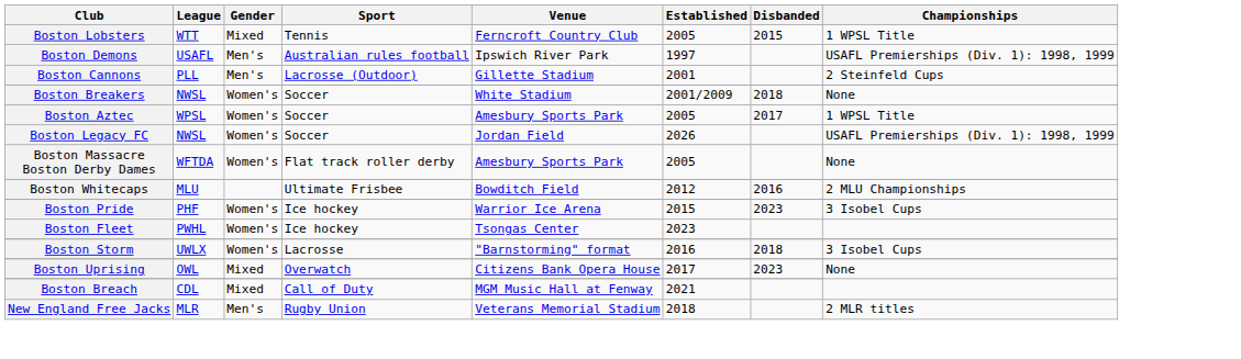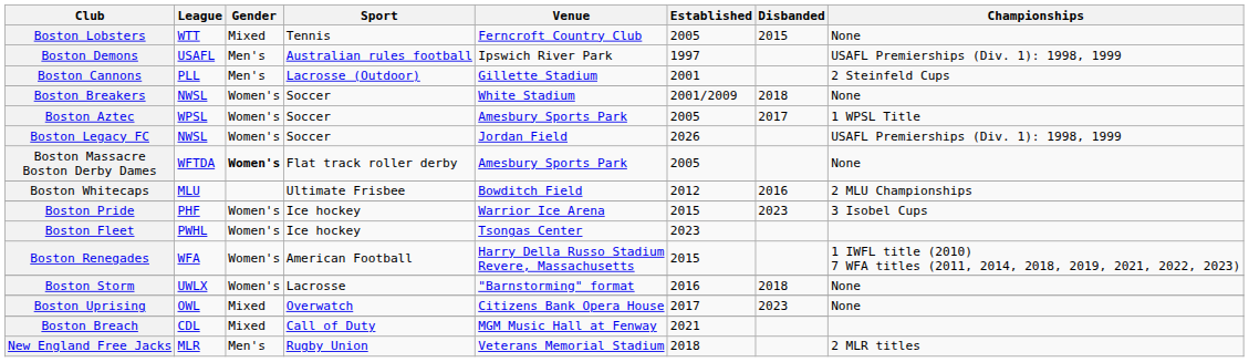Boston Lobsters | Championships: 1 WPSL Title -> None
Boston Massacre Boston Derby Dames | Gender: normal -> bold
+ row: Boston Renegades | WFA | Women's | American Football | Harry Della Russo Stadium Revere, Massachusetts | 2015 | 1 IWFL title (2010) 7 WFA titles (2011, 2014, 2018, 2019, 2021, 2022, 2023)
Boston Storm | Championships: 3 Isobel Cups -> None
